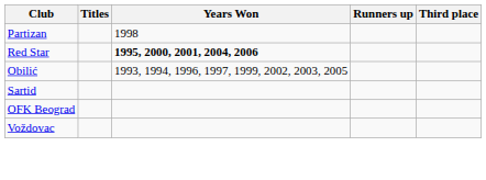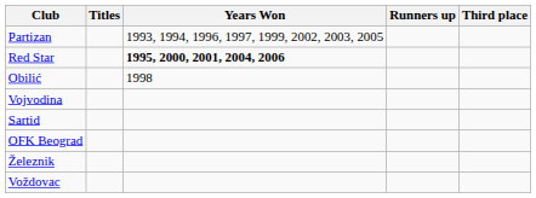Partizan | Years Won: 1998 -> 1993, 1994, 1996, 1997, 1999, 2002, 2003, 2005
Obilić | Years Won: 1993, 1994, 1996, 1997, 1999, 2002, 2003, 2005 -> 1998
+ row: Vojvodina
+ row: Železnik
